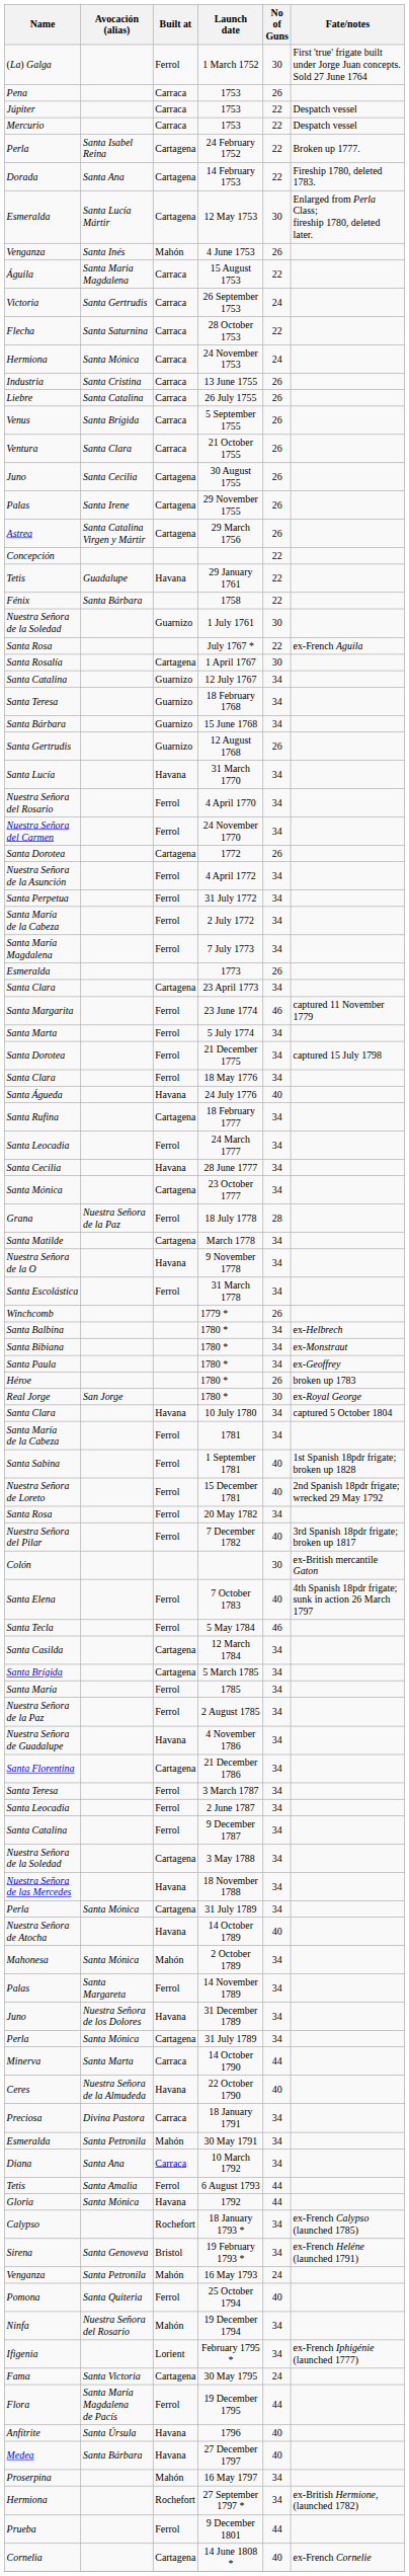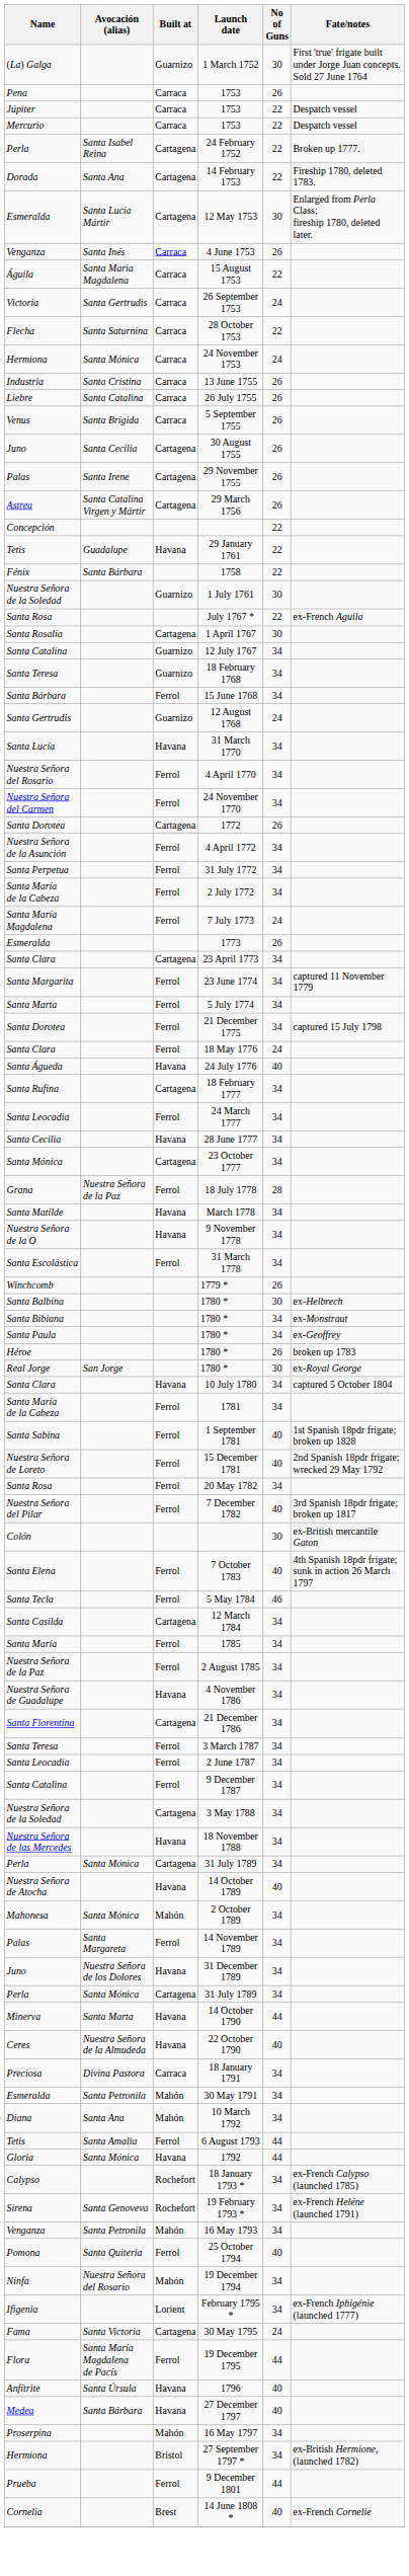1 March 1752 | Built at: Ferrol -> Guarnizo
4 June 1753 | Built at: Mahón -> Carraca
- row: Ventura | Santa Clara | Carraca | 21 October 1755 | 26
15 June 1768 | Built at: Guarnizo -> Ferrol
12 August 1768 | No of Guns: 26 -> 24
7 July 1773 | No of Guns: 34 -> 24
23 June 1774 | No of Guns: 46 -> 34
18 May 1776 | No of Guns: 34 -> 24
March 1778 | Built at: Cartagena -> Havana
Santa Balbina / 1780 * | No of Guns: 34 -> 30
- row: Santa Brígida | Cartagena | 5 March 1785 | 34
14 October 1790 | Built at: Carraca -> Havana
10 March 1792 | Built at: Carraca -> Mahón
19 February 1793 * | Built at: Bristol -> Rochefort
16 May 1793 | No of Guns: 24 -> 34
27 September 1797 * | Built at: Rochefort -> Bristol
14 June 1808 * | Built at: Cartagena -> Brest
